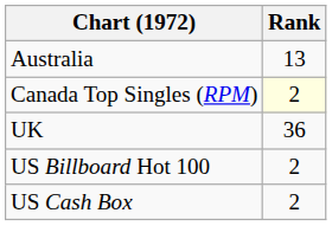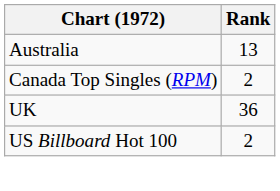Canada Top Singles (RPM) | Rank: lightyellow background -> no background
- row: US Cash Box | 2
